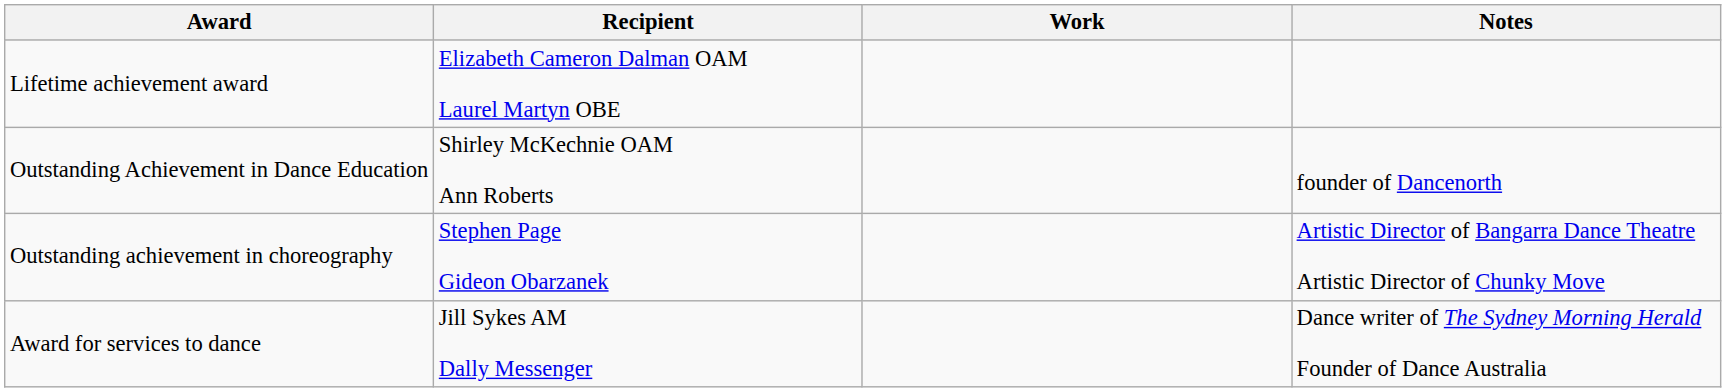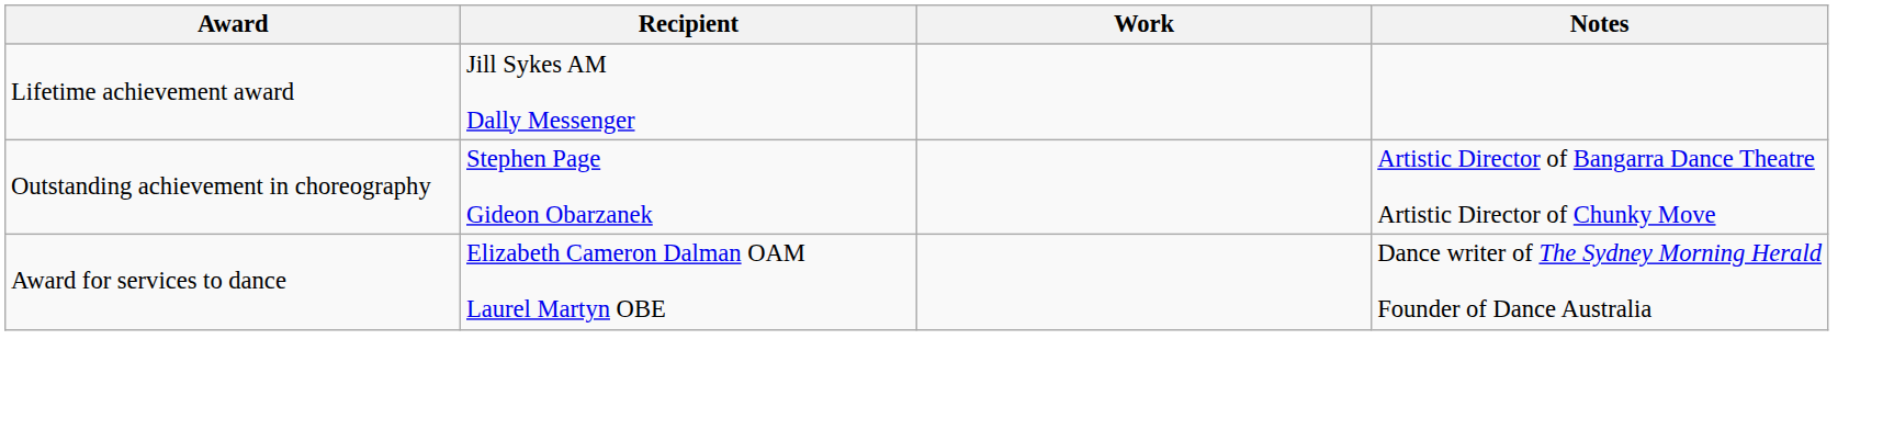Lifetime achievement award | Recipient: Elizabeth Cameron Dalman OAM Laurel Martyn OBE -> Jill Sykes AM Dally Messenger
- row: Outstanding Achievement in Dance Education | Shirley McKechnie OAM Ann Roberts | founder of Dancenorth
Award for services to dance | Recipient: Jill Sykes AM Dally Messenger -> Elizabeth Cameron Dalman OAM Laurel Martyn OBE
